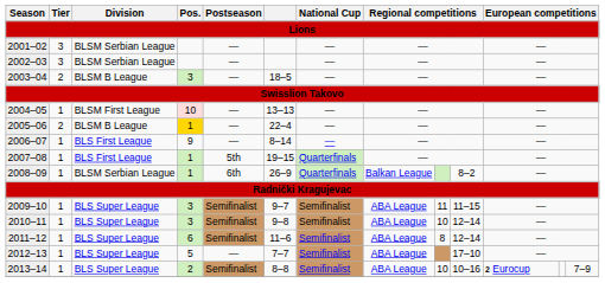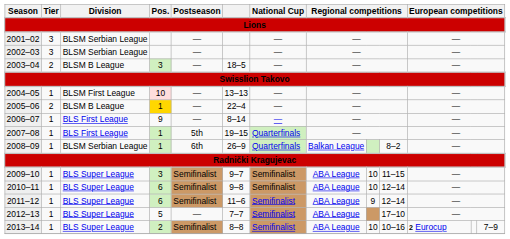2009–10 | column 9: 11 -> 10
2010–11 | Pos.: 3 -> 6
2011–12 | column 9: 8 -> 9
